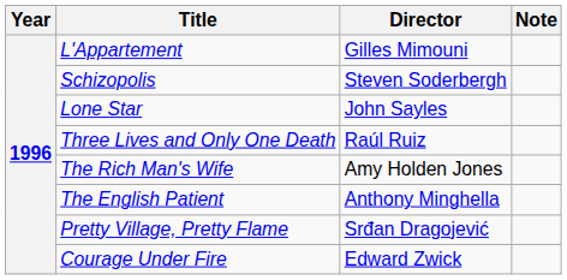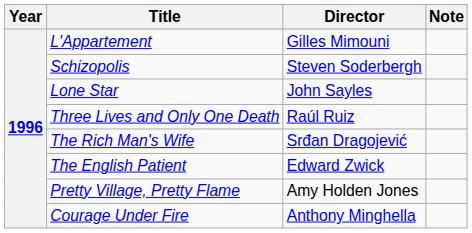The Rich Man's Wife | Director: Amy Holden Jones -> Srđan Dragojević
The English Patient | Director: Anthony Minghella -> Edward Zwick
Pretty Village, Pretty Flame | Director: Srđan Dragojević -> Amy Holden Jones
Courage Under Fire | Director: Edward Zwick -> Anthony Minghella
